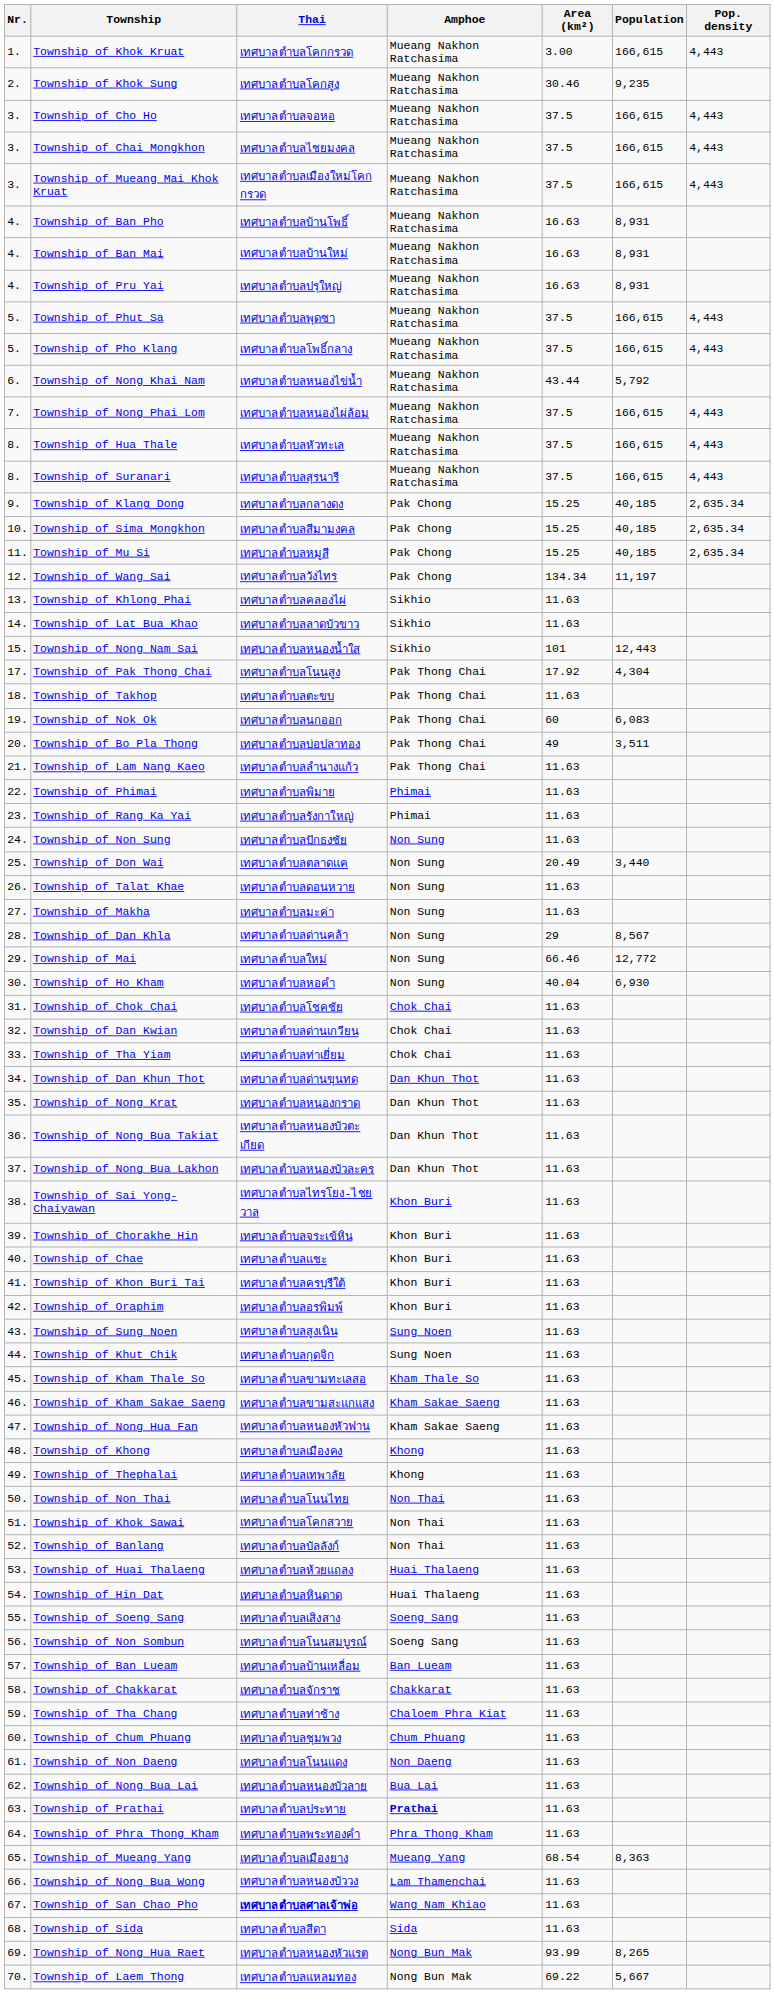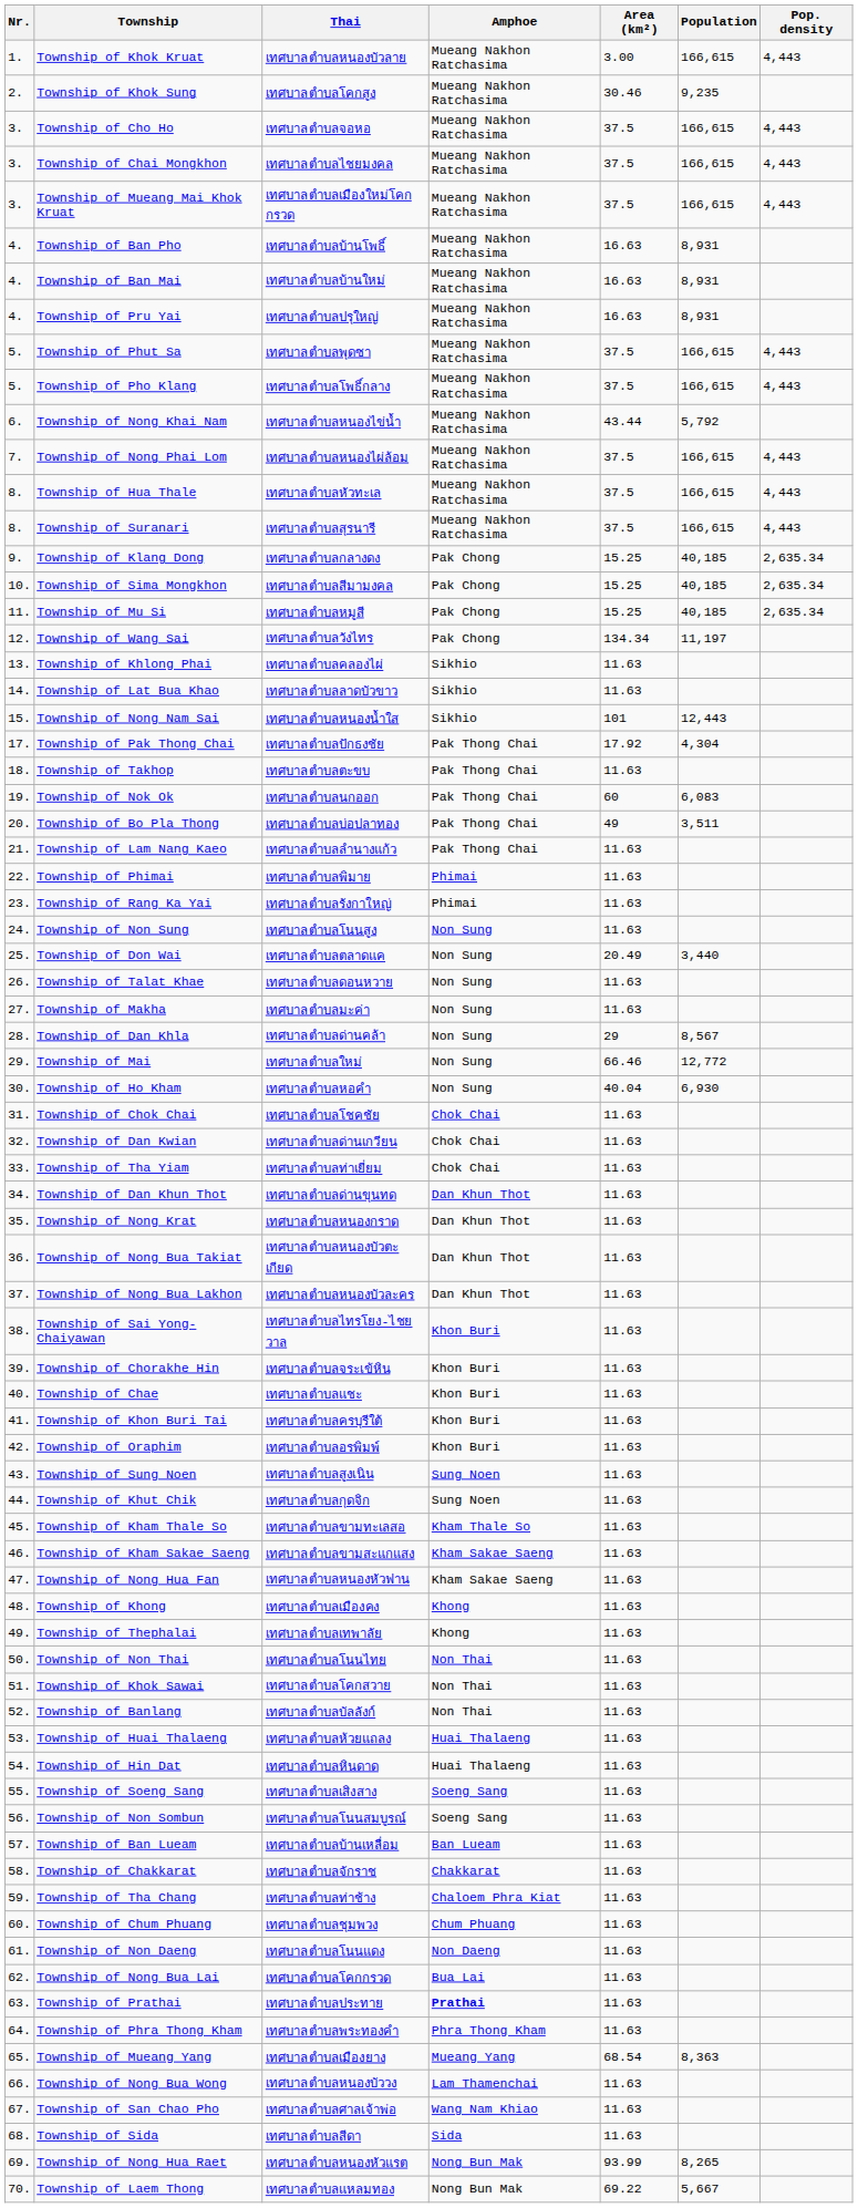Township of Khok Kruat | Thai: เทศบาลตำบลโคกกรวด -> เทศบาลตำบลหนองบัวลาย
Township of Pak Thong Chai | Thai: เทศบาลตำบลโนนสูง -> เทศบาลตำบลปักธงชัย
Township of Non Sung | Thai: เทศบาลตำบลปักธงชัย -> เทศบาลตำบลโนนสูง
Township of Nong Bua Lai | Thai: เทศบาลตำบลหนองบัวลาย -> เทศบาลตำบลโคกกรวด
Township of San Chao Pho | Thai: bold -> normal
